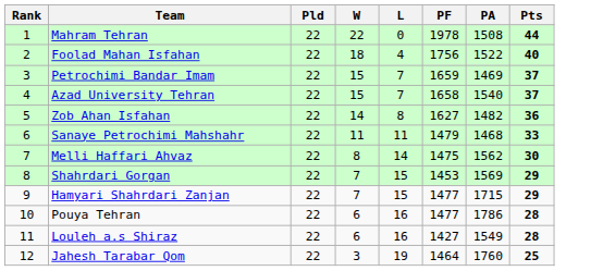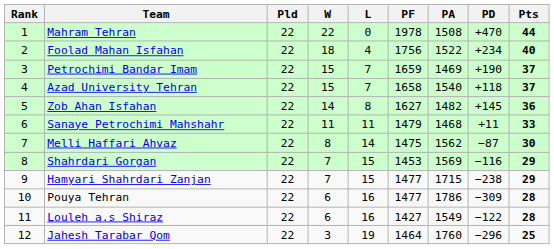+ column: PD | +470 | +234 | +190 | +118 | +145 | +11 | −87 | −116 | −238 | −309 | −122 | −296
